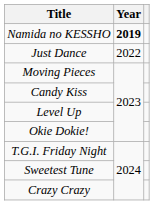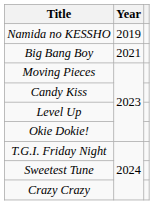Namida no KESSHO | Year: bold -> normal
+ row: Big Bang Boy | 2021
- row: Just Dance | 2022
